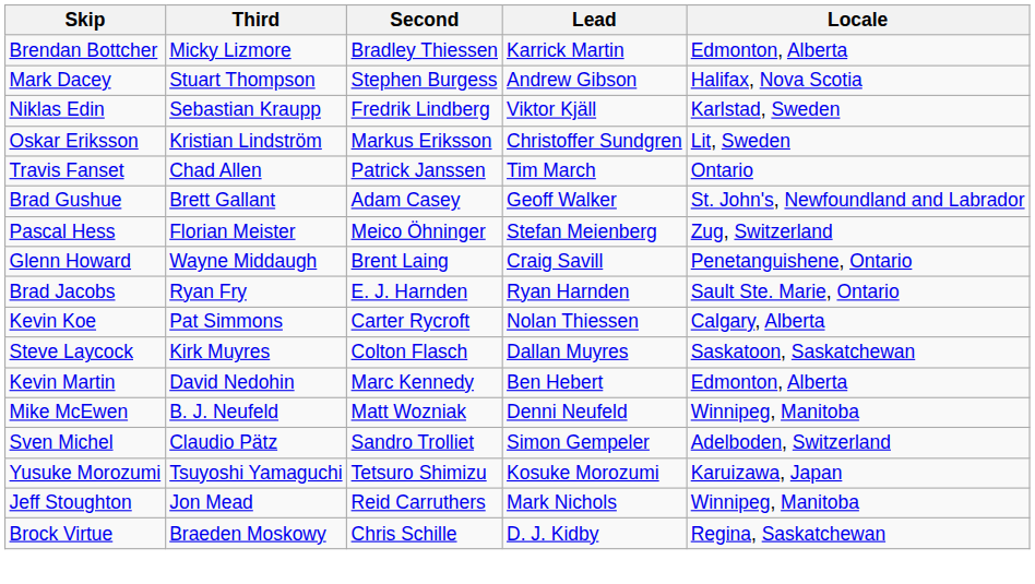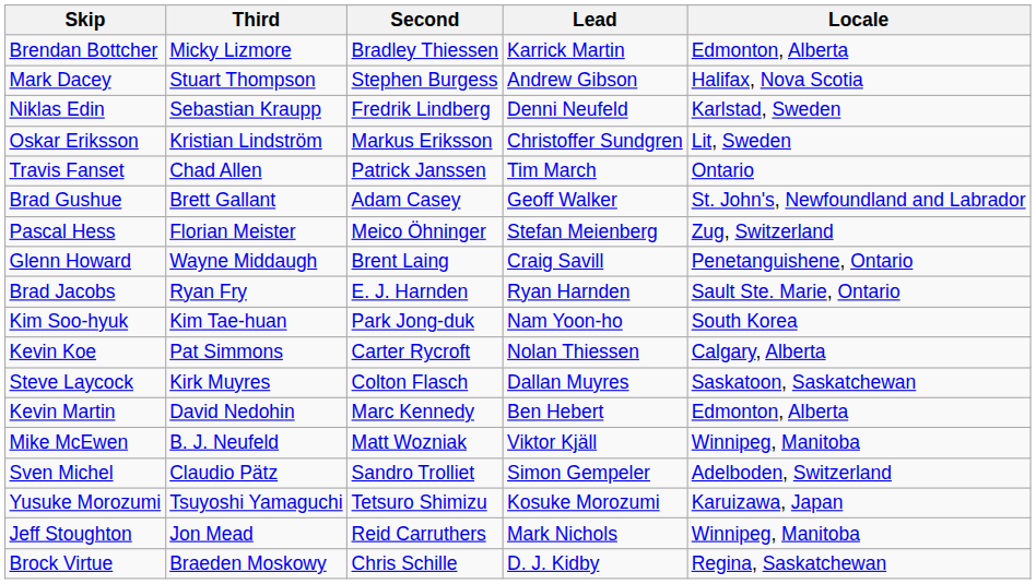Niklas Edin | Lead: Viktor Kjäll -> Denni Neufeld
+ row: Kim Soo-hyuk | Kim Tae-huan | Park Jong-duk | Nam Yoon-ho | South Korea
Mike McEwen | Lead: Denni Neufeld -> Viktor Kjäll
